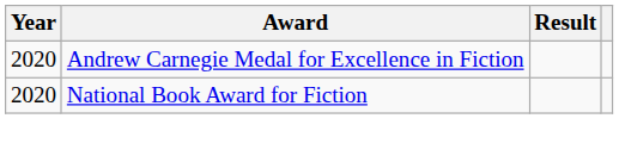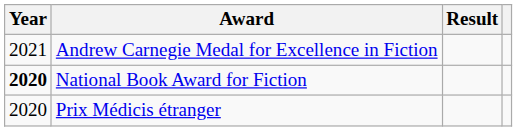Andrew Carnegie Medal for Excellence in Fiction | Year: 2020 -> 2021
National Book Award for Fiction | Year: normal -> bold
+ row: 2020 | Prix Médicis étranger
